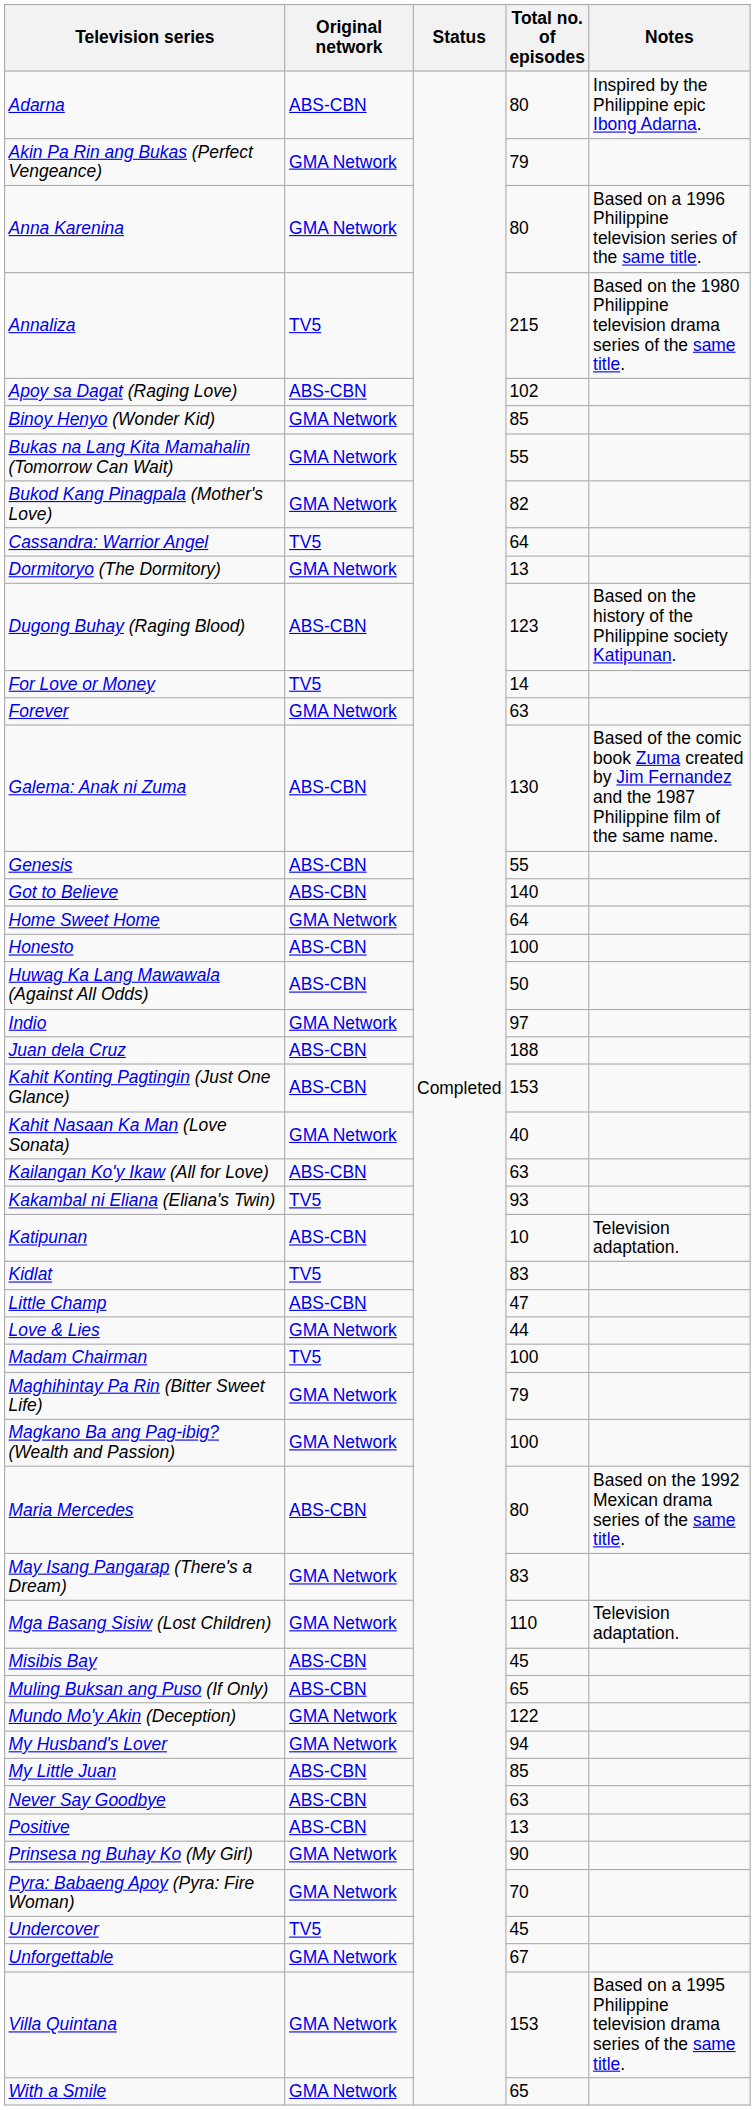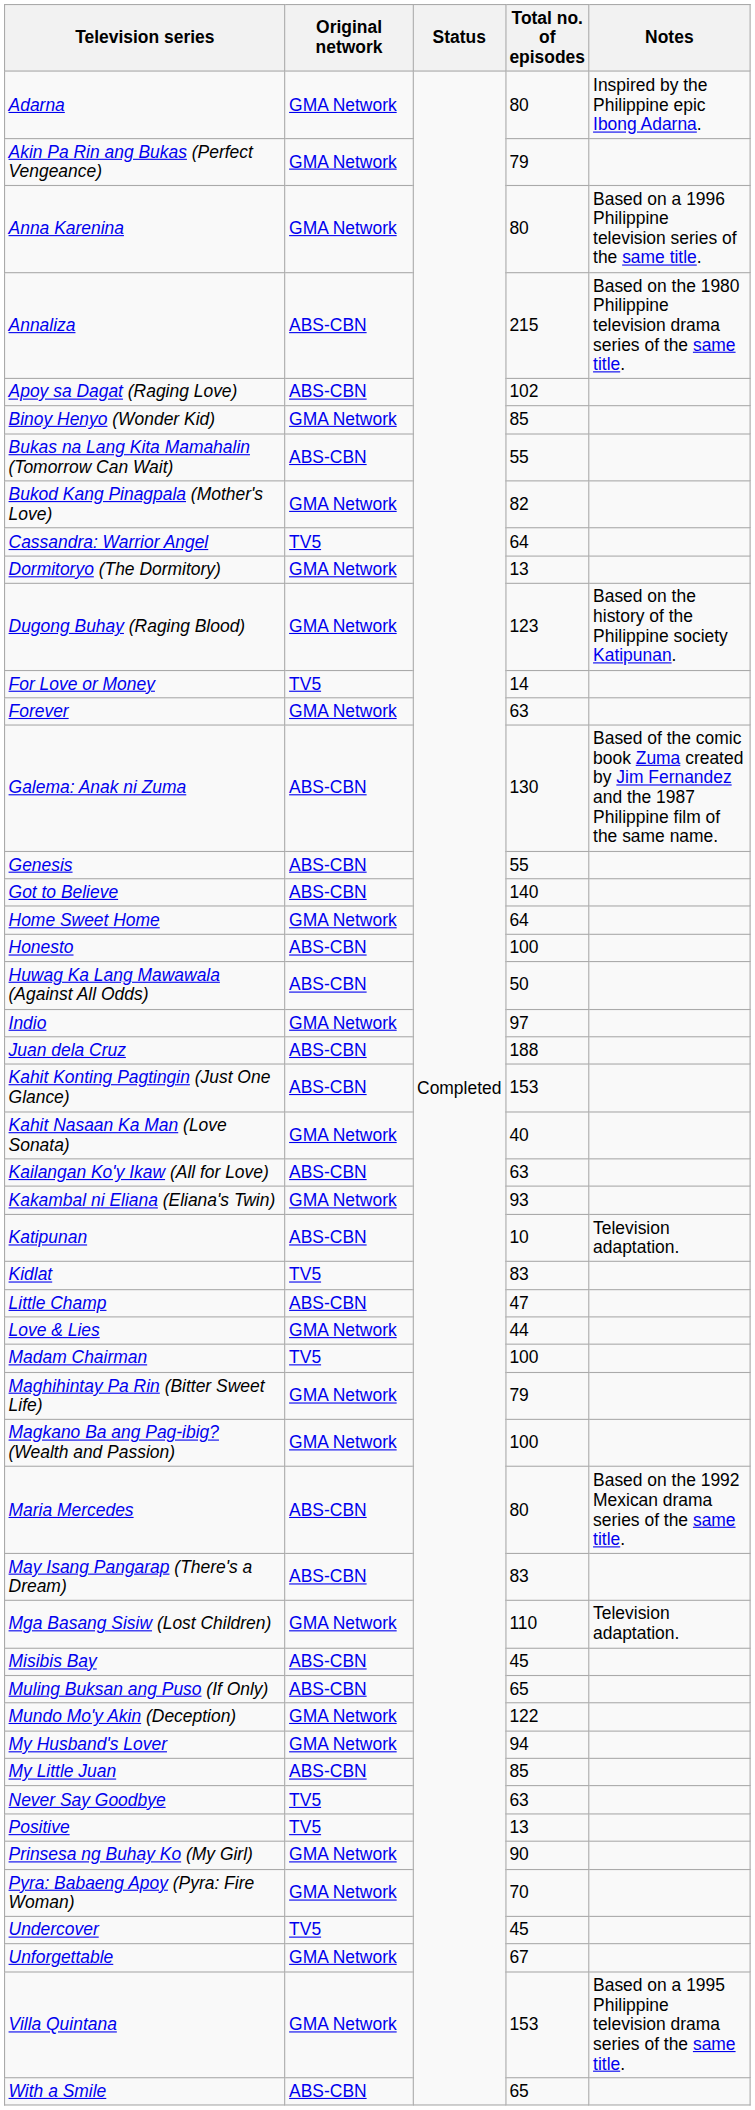Adarna | Original network: ABS-CBN -> GMA Network
Annaliza | Original network: TV5 -> ABS-CBN
Bukas na Lang Kita Mamahalin (Tomorrow Can Wait) | Original network: GMA Network -> ABS-CBN
Dugong Buhay (Raging Blood) | Original network: ABS-CBN -> GMA Network
Kakambal ni Eliana (Eliana's Twin) | Original network: TV5 -> GMA Network
May Isang Pangarap (There's a Dream) | Original network: GMA Network -> ABS-CBN
Never Say Goodbye | Original network: ABS-CBN -> TV5
Positive | Original network: ABS-CBN -> TV5
With a Smile | Original network: GMA Network -> ABS-CBN
